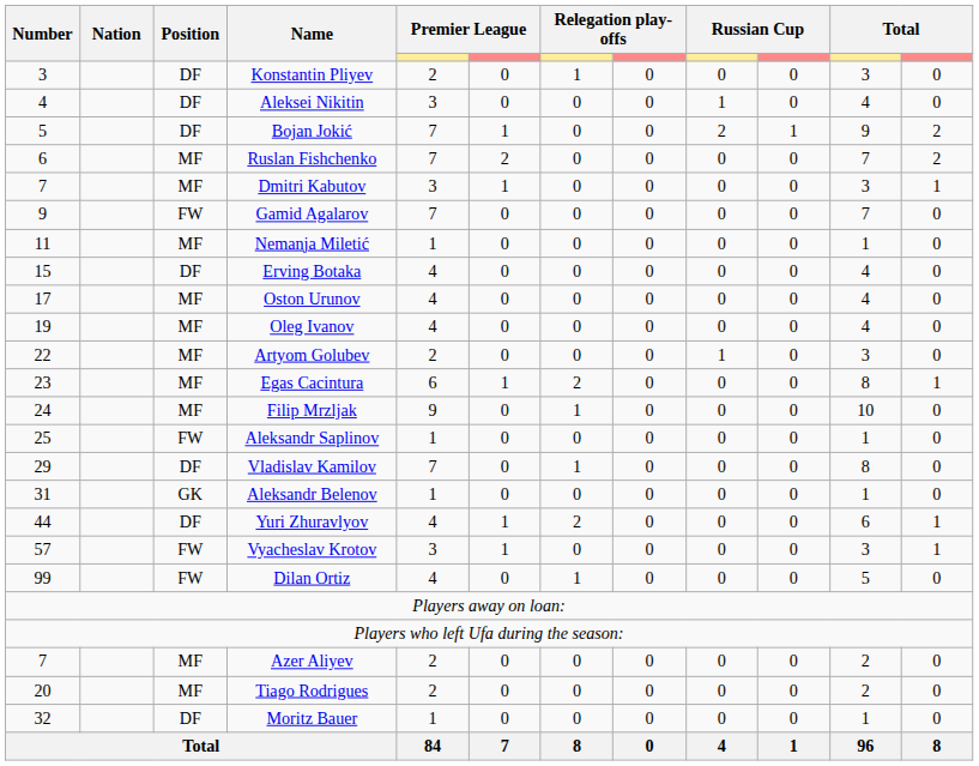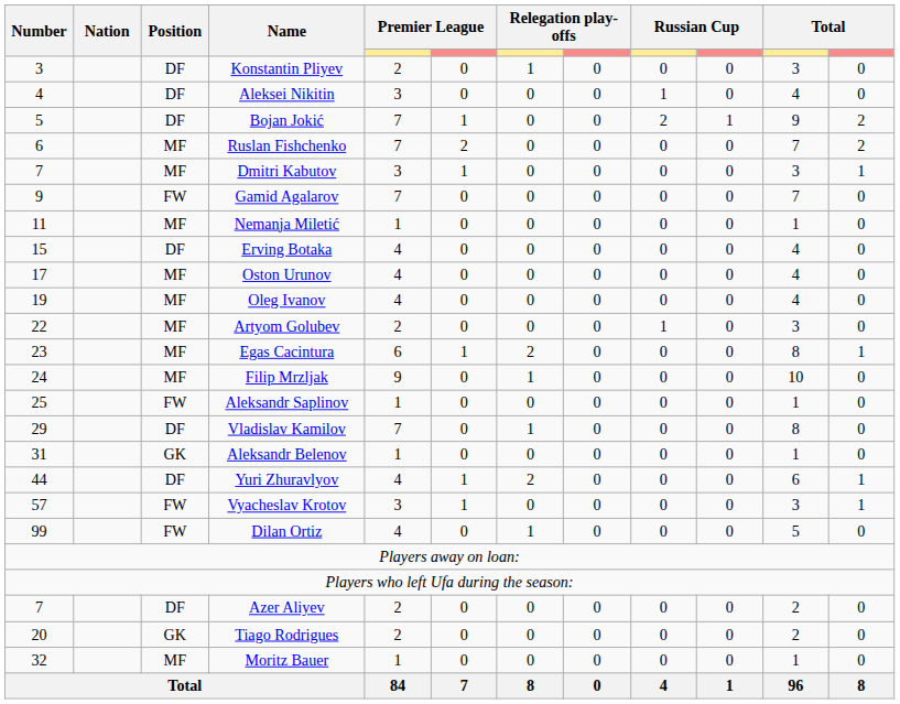Azer Aliyev | Position: MF -> DF
Tiago Rodrigues | Position: MF -> GK
Moritz Bauer | Position: DF -> MF
